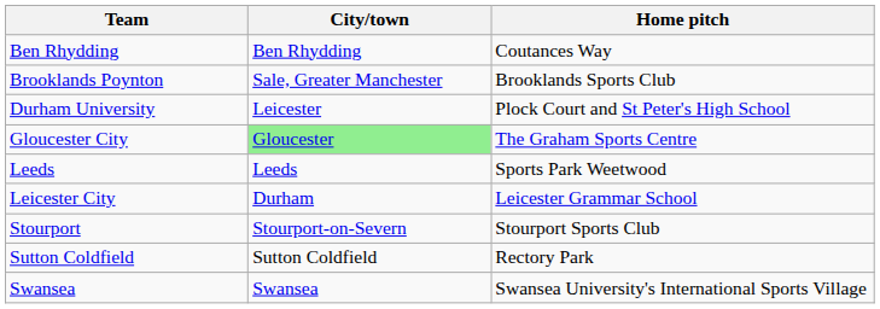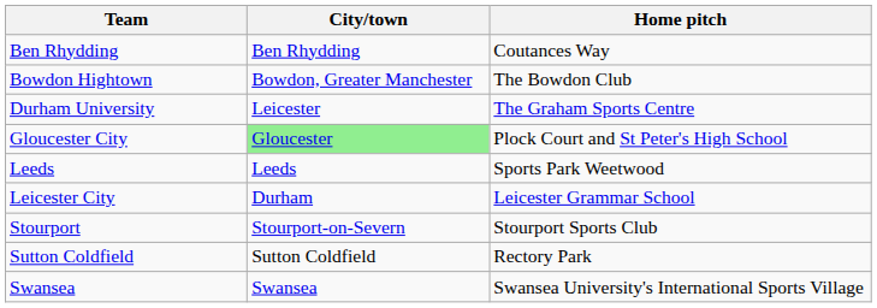+ row: Bowdon Hightown | Bowdon, Greater Manchester | The Bowdon Club
- row: Brooklands Poynton | Sale, Greater Manchester | Brooklands Sports Club
Durham University | Home pitch: Plock Court and St Peter's High School -> The Graham Sports Centre
Gloucester City | Home pitch: The Graham Sports Centre -> Plock Court and St Peter's High School
